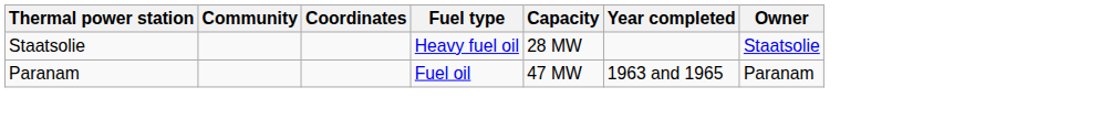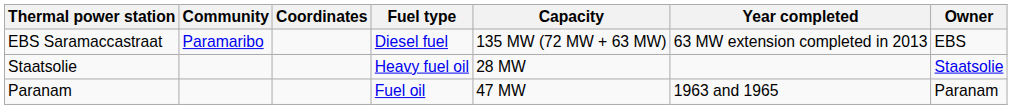+ row: EBS Saramaccastraat | Paramaribo | Diesel fuel | 135 MW (72 MW + 63 MW) | 63 MW extension completed in 2013 | EBS
